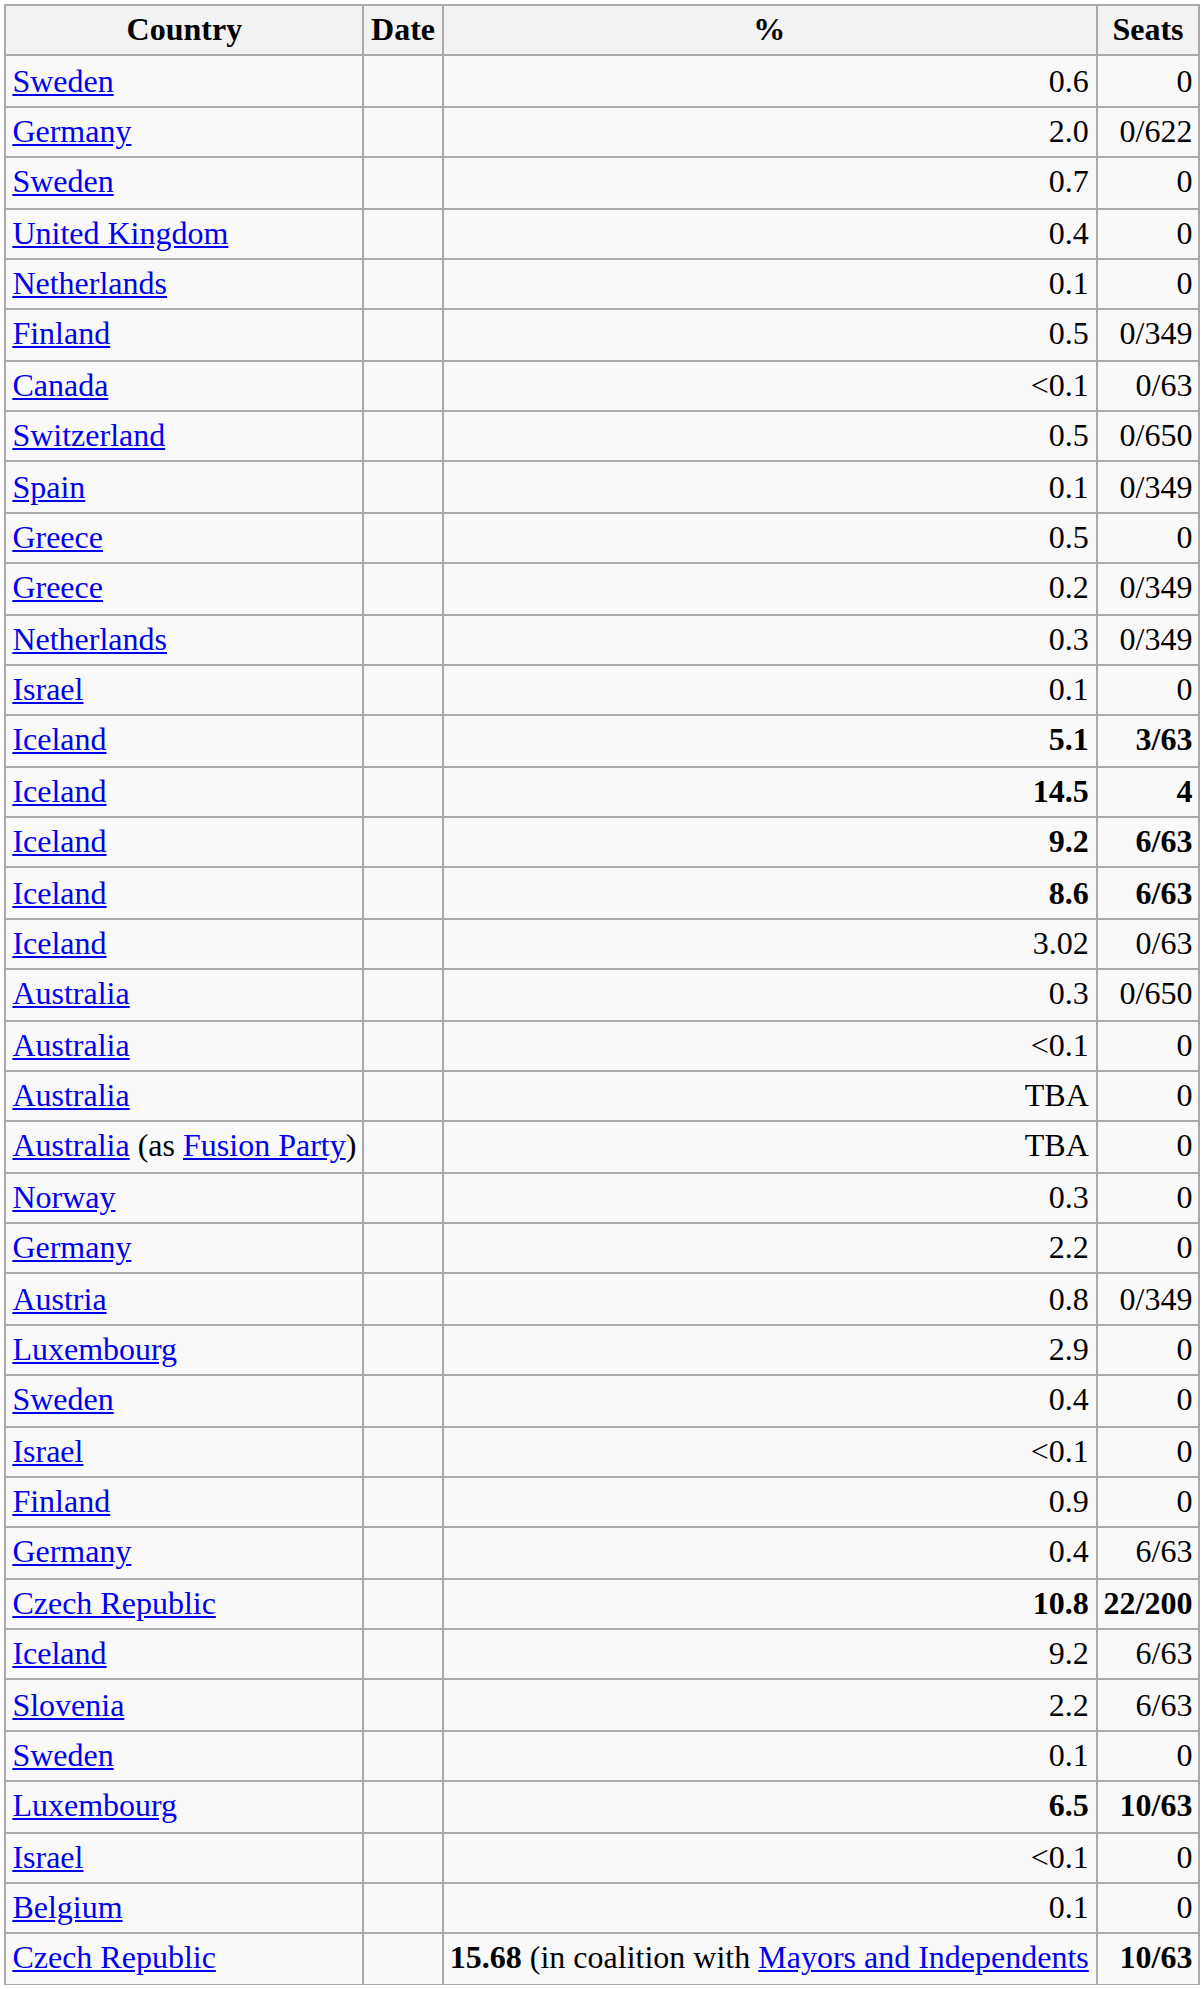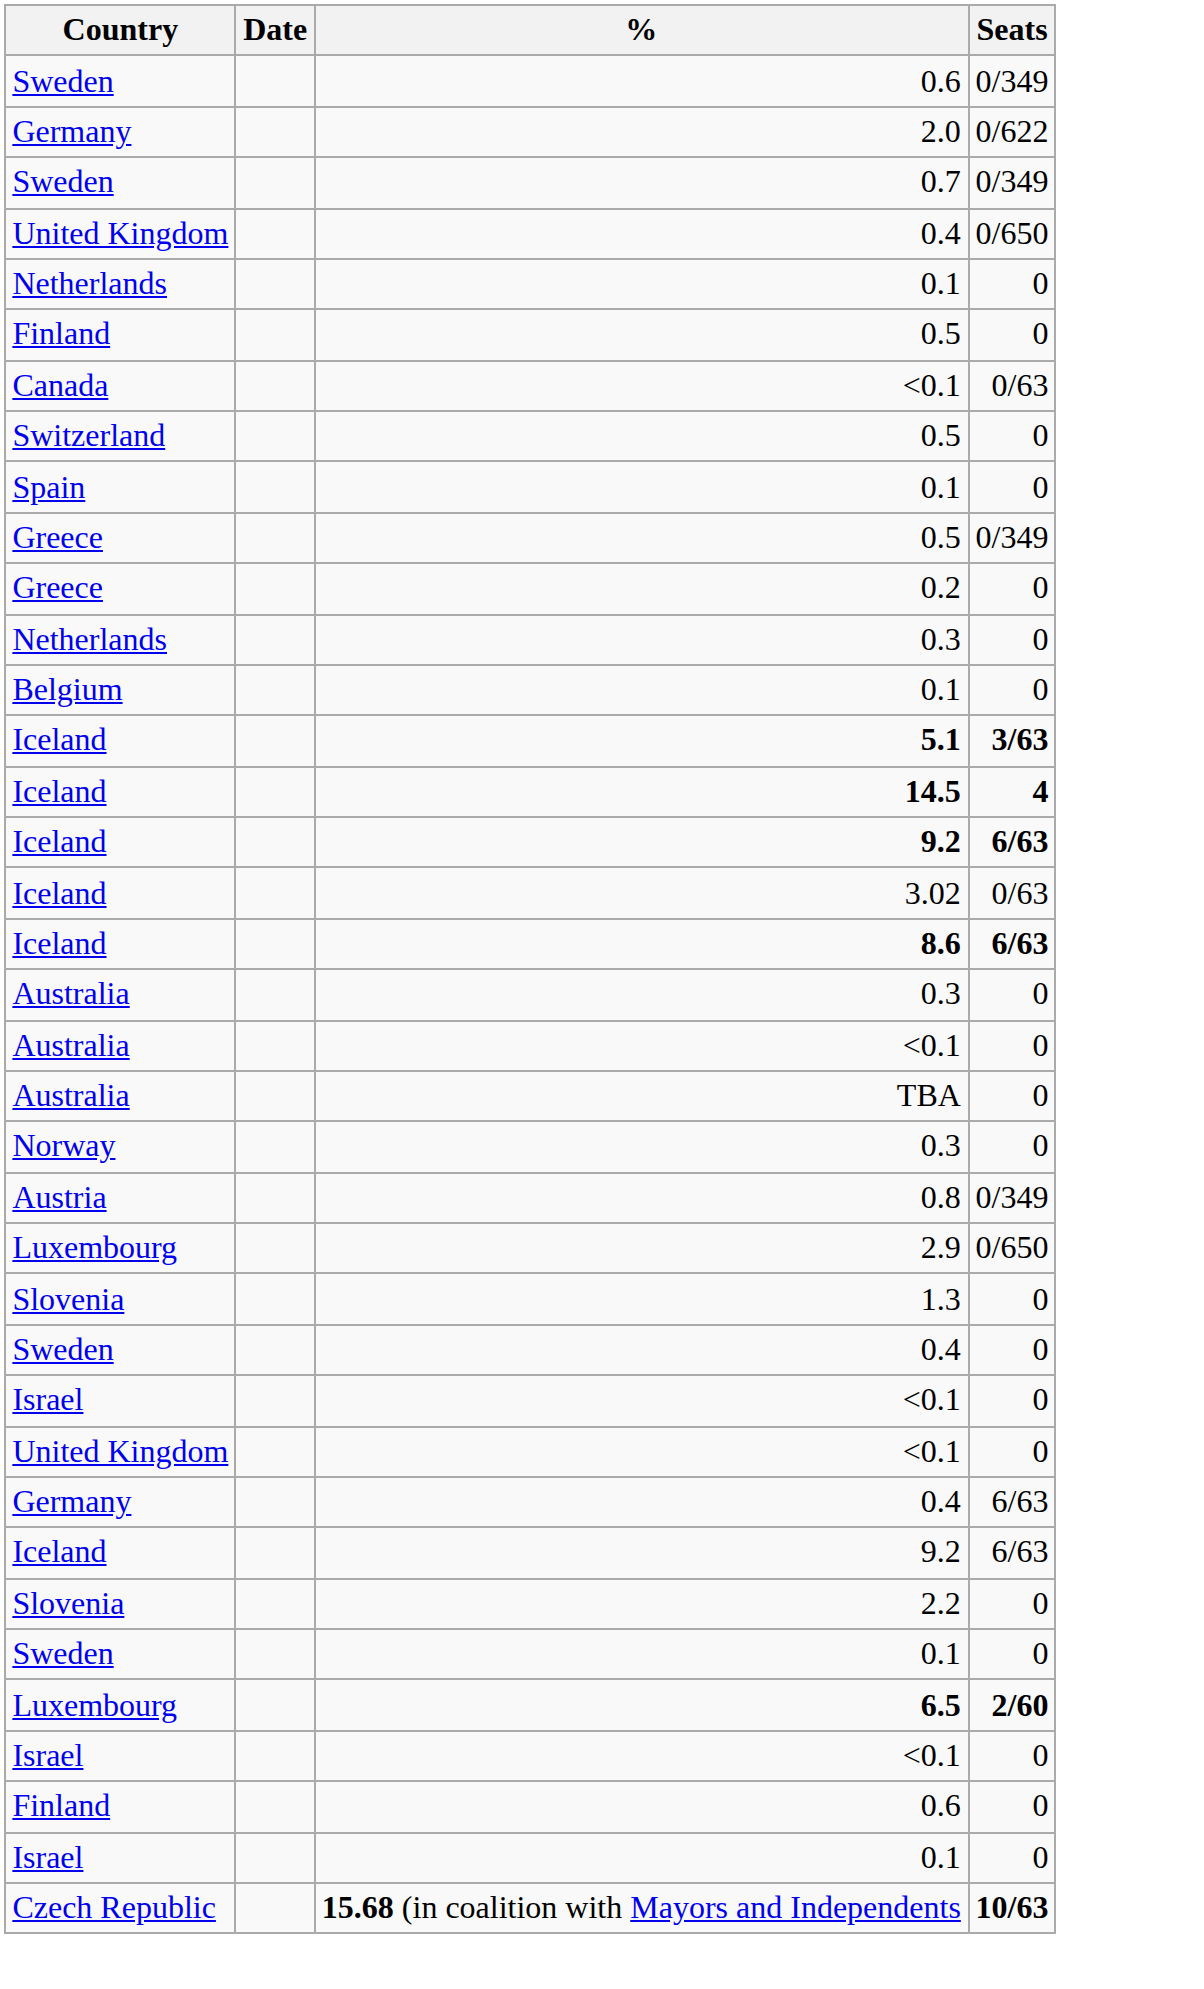Sweden / 0.6 | Seats: 0 -> 0/349
0.7 | Seats: 0 -> 0/349
United Kingdom / 0.4 | Seats: 0 -> 0/650
Finland / 0.5 | Seats: 0/349 -> 0
Switzerland / 0.5 | Seats: 0/650 -> 0
Spain / 0.1 | Seats: 0/349 -> 0
Greece / 0.5 | Seats: 0 -> 0/349
0.2 | Seats: 0/349 -> 0
Netherlands / 0.3 | Seats: 0/349 -> 0
rows swapped: Israel / 0.1 <-> Belgium / 0.1
rows swapped: 8.6 <-> 3.02
Australia / 0.3 | Seats: 0/650 -> 0
- row: Australia (as Fusion Party) | TBA | 0
- row: Germany | 2.2 | 0
2.9 | Seats: 0 -> 0/650
+ row: Slovenia | 1.3 | 0
- row: Finland | 0.9 | 0
+ row: United Kingdom | <0.1 | 0
- row: Czech Republic | 10.8 | 22/200
Slovenia / 2.2 | Seats: 6/63 -> 0
6.5 | Seats: 10/63 -> 2/60
+ row: Finland | 0.6 | 0
